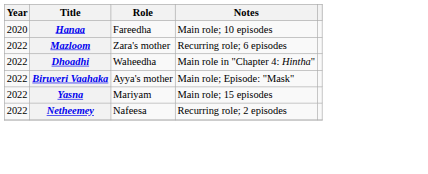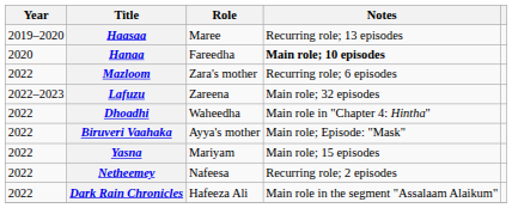+ row: 2019–2020 | Haasaa | Maree | Recurring role; 13 episodes
Hanaa | Notes: normal -> bold
+ row: 2022–2023 | Lafuzu | Zareena | Main role; 32 episodes
+ row: 2022 | Dark Rain Chronicles | Hafeeza Ali | Main role in the segment "Assalaam Alaikum"
